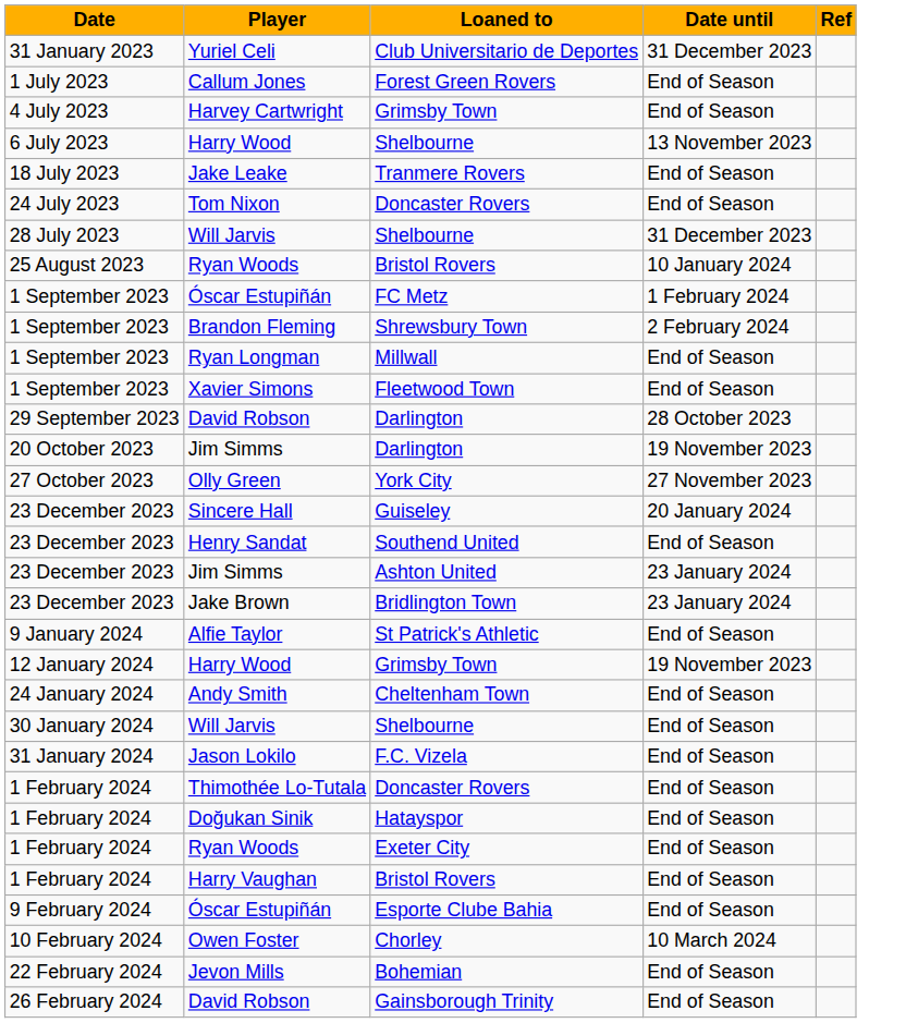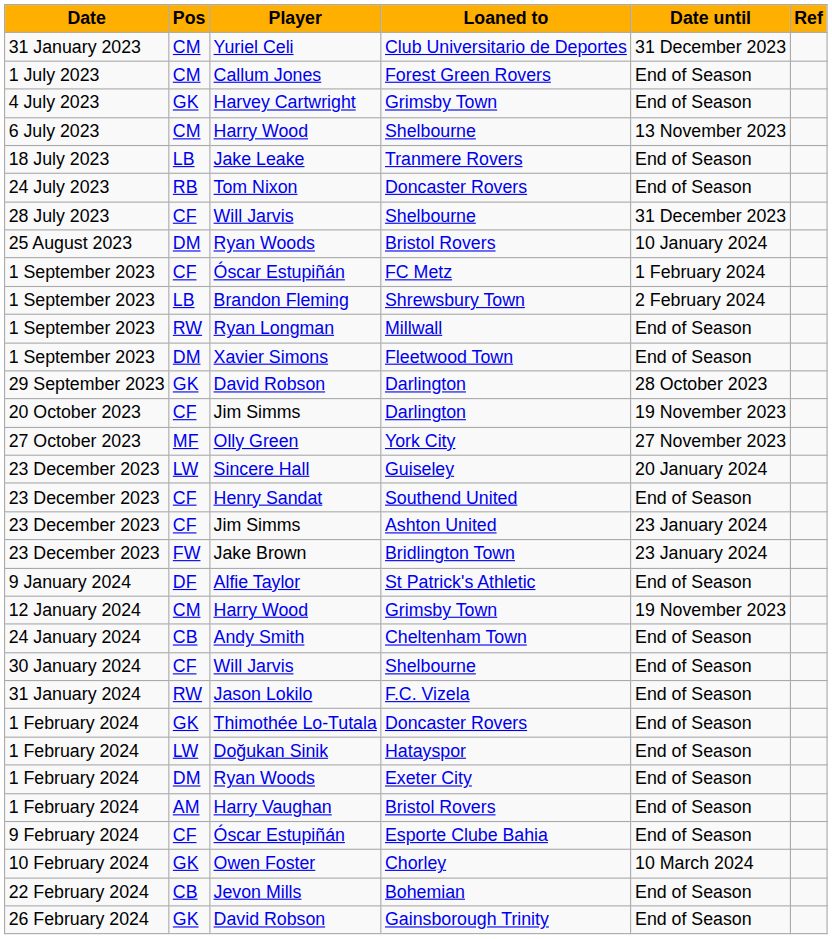+ column: Pos | CM | CM | GK | CM | LB | RB | CF | DM | CF | LB | RW | DM | GK | CF | MF | LW | CF | CF | FW | DF | CM | CB | CF | RW | GK | LW | DM | AM | CF | GK | CB | GK
